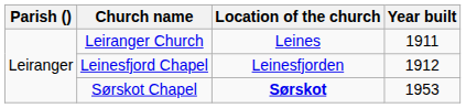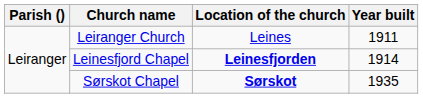Leinesfjord Chapel | Location of the church: normal -> bold
Leinesfjord Chapel | Year built: 1912 -> 1914
Sørskot Chapel | Year built: 1953 -> 1935
